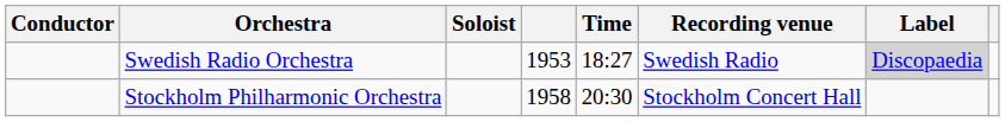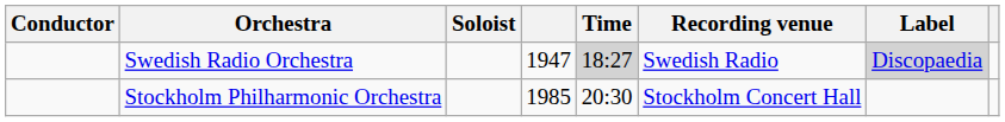Swedish Radio Orchestra | column 4: 1953 -> 1947
Swedish Radio Orchestra | Time: no background -> lightgrey background
Stockholm Philharmonic Orchestra | column 4: 1958 -> 1985
